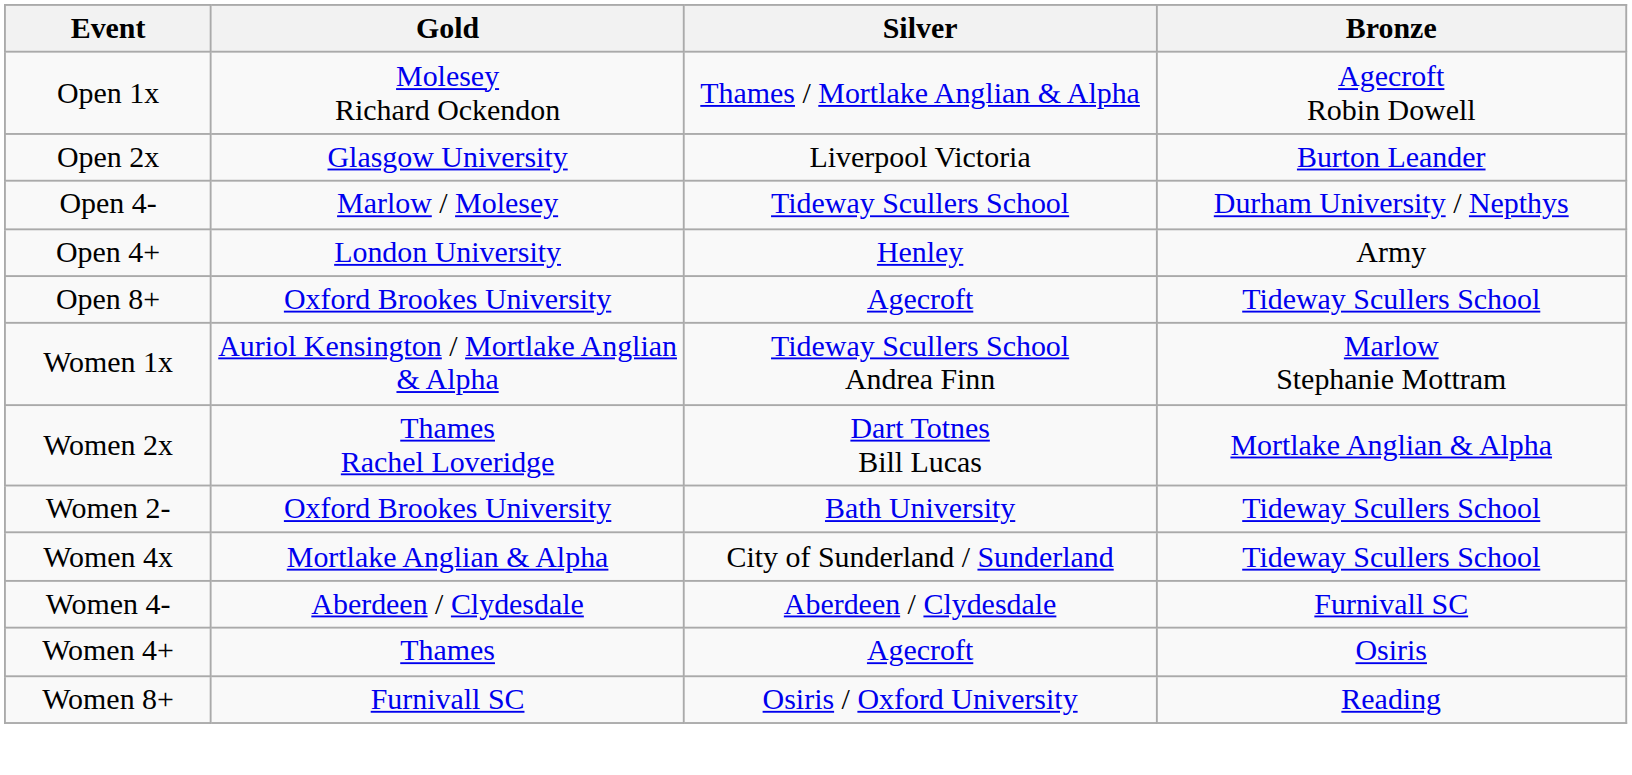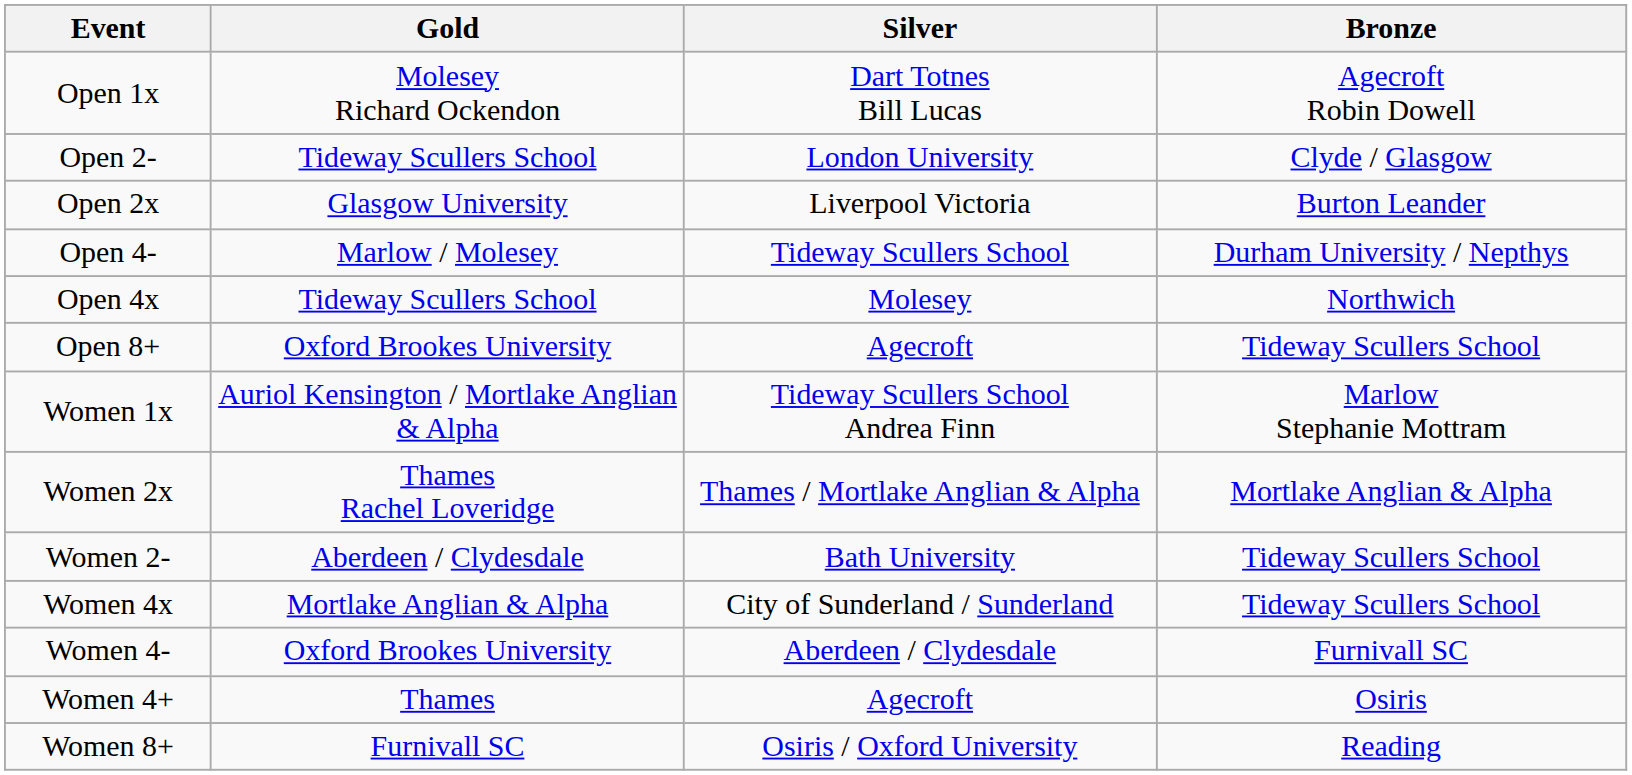Open 1x | Silver: Thames / Mortlake Anglian & Alpha -> Dart Totnes Bill Lucas
+ row: Open 2- | Tideway Scullers School | London University | Clyde / Glasgow
+ row: Open 4x | Tideway Scullers School | Molesey | Northwich
- row: Open 4+ | London University | Henley | Army
Women 2x | Silver: Dart Totnes Bill Lucas -> Thames / Mortlake Anglian & Alpha
Women 2- | Gold: Oxford Brookes University -> Aberdeen / Clydesdale
Women 4- | Gold: Aberdeen / Clydesdale -> Oxford Brookes University
